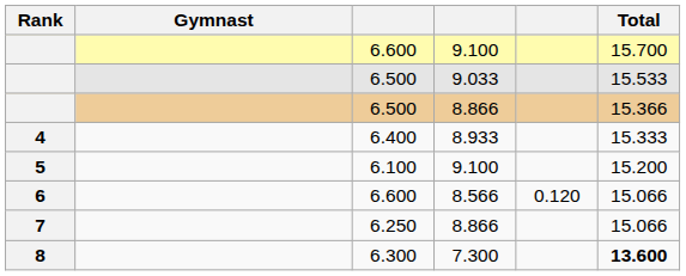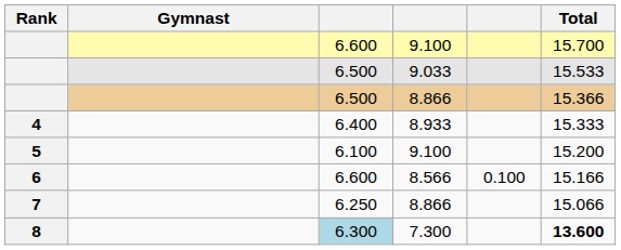6 | column 5: 0.120 -> 0.100
6 | Total: 15.066 -> 15.166
8 | column 3: no background -> lightblue background
